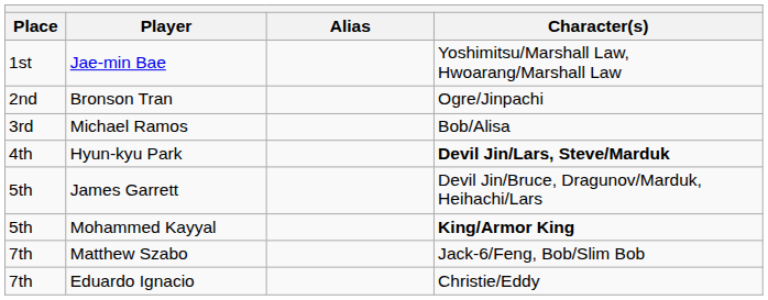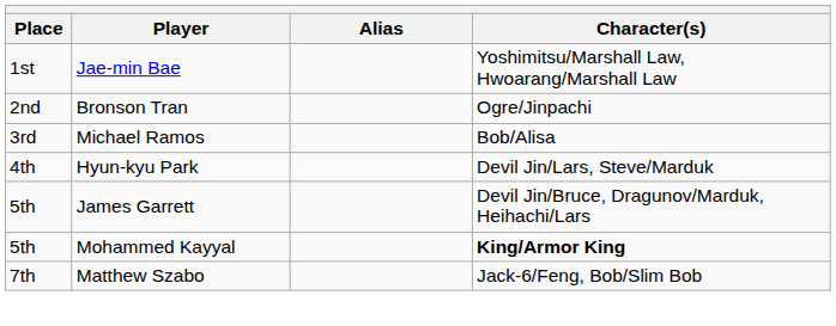Hyun-kyu Park | Character(s): bold -> normal
- row: 7th | Eduardo Ignacio | Christie/Eddy
